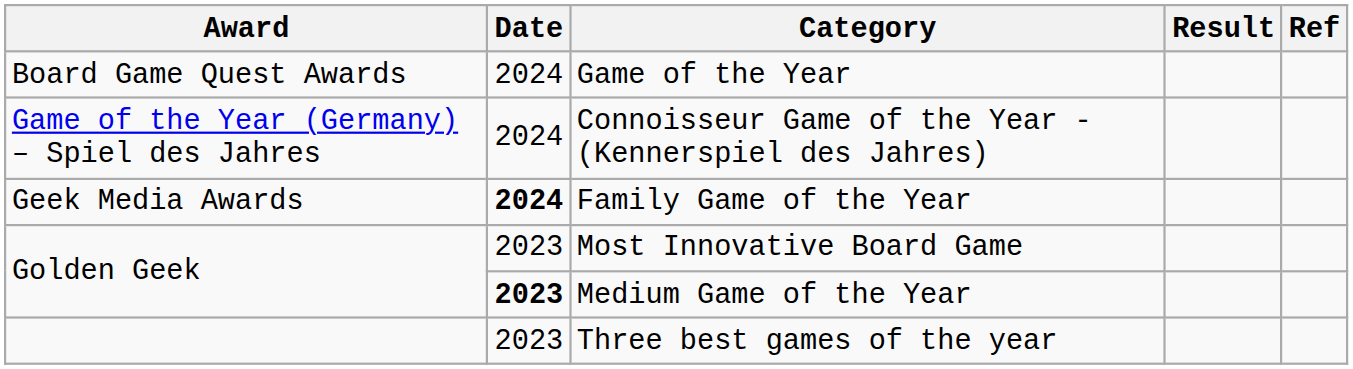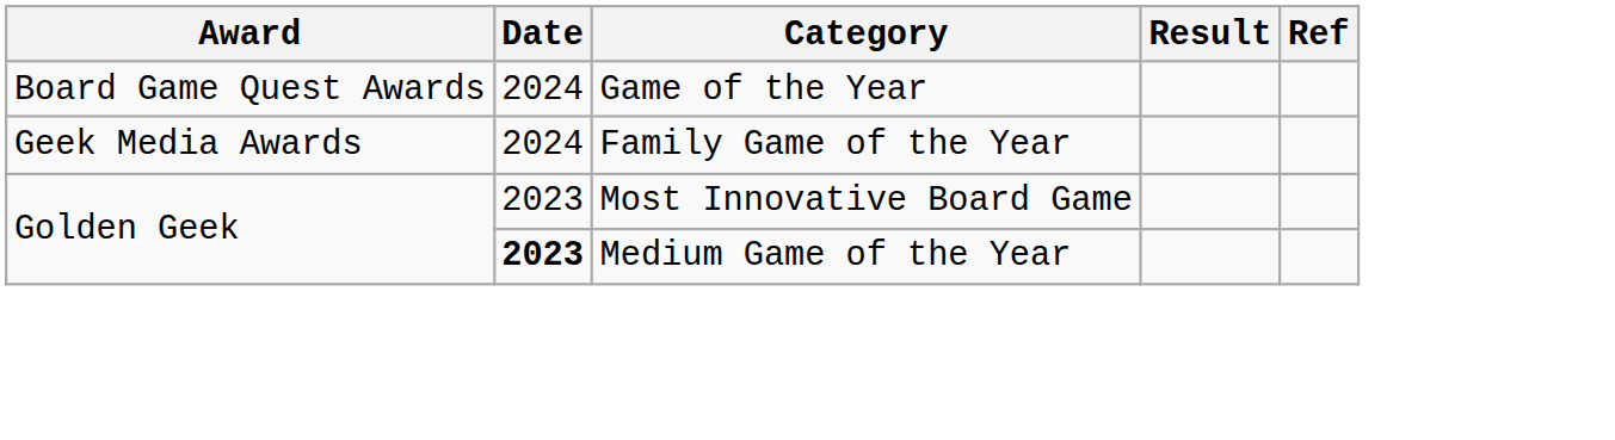- row: Game of the Year (Germany) – Spiel des Jahres | 2024 | Connoisseur Game of the Year - (Kennerspiel des Jahres)
Family Game of the Year | Date: bold -> normal
- row: 2023 | Three best games of the year
